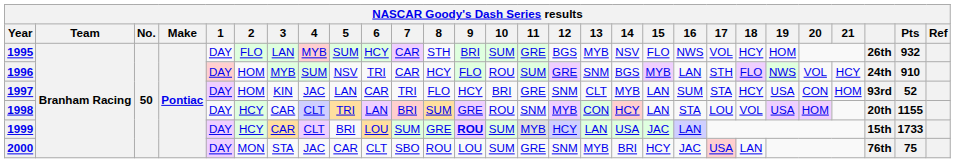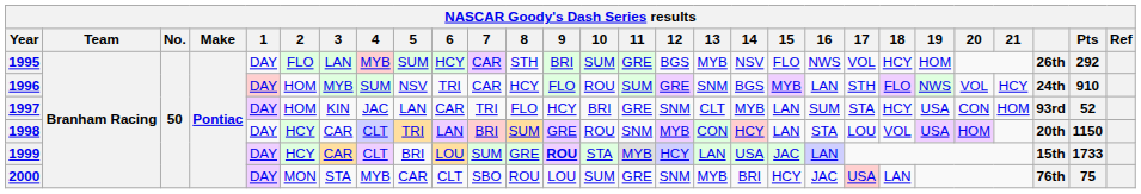1995 | Pts: 932 -> 292
1998 | Pts: 1155 -> 1150
1999 | 10: SUM -> STA
2000 | 4: JAC -> MYB
